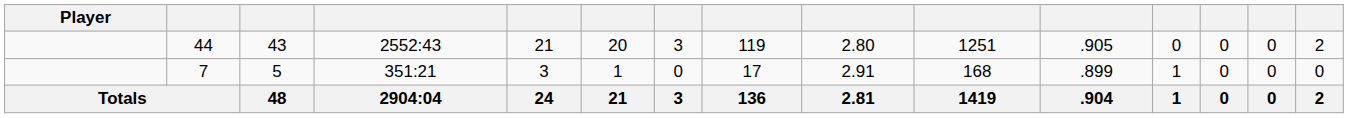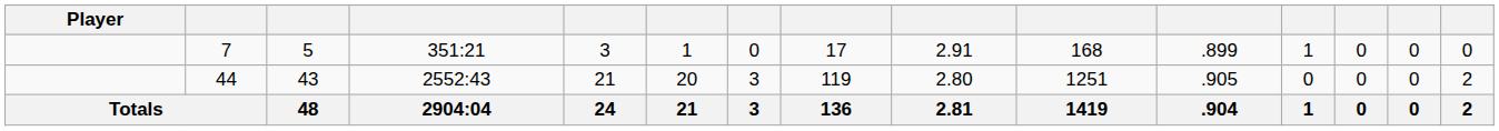rows swapped: 44 <-> 7
